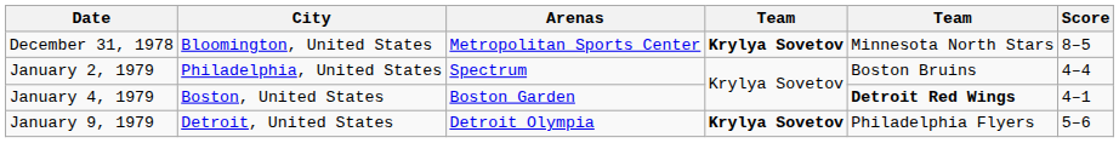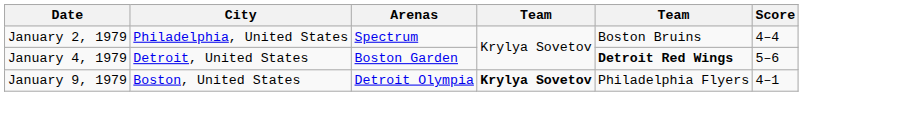- row: December 31, 1978 | Bloomington, United States | Metropolitan Sports Center | Krylya Sovetov | Minnesota North Stars | 8–5
January 4, 1979 | City: Boston, United States -> Detroit, United States
January 4, 1979 | Score: 4–1 -> 5–6
January 9, 1979 | City: Detroit, United States -> Boston, United States
January 9, 1979 | Score: 5–6 -> 4–1
